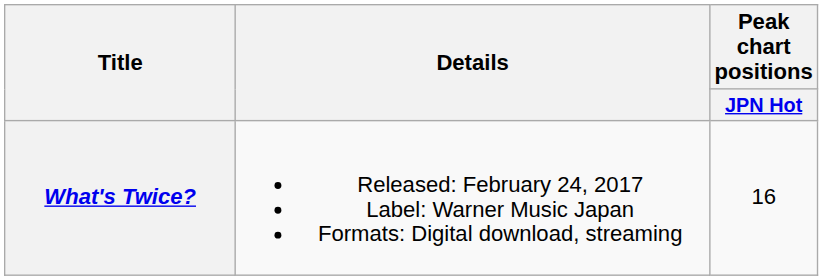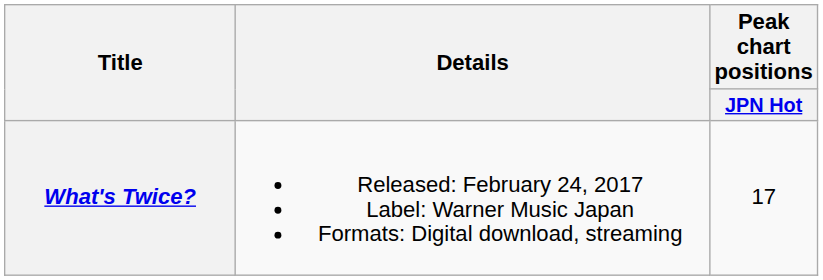What's Twice? | Peak chart positions / JPN Hot: 16 -> 17
